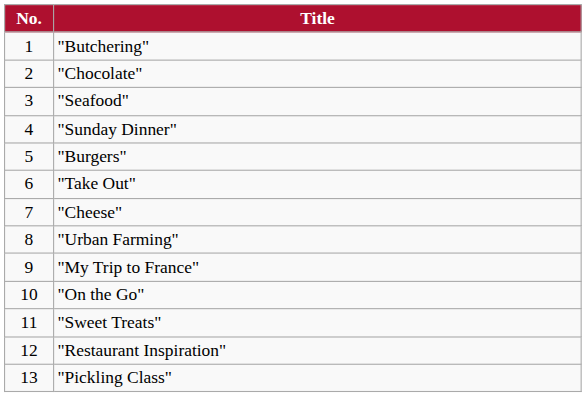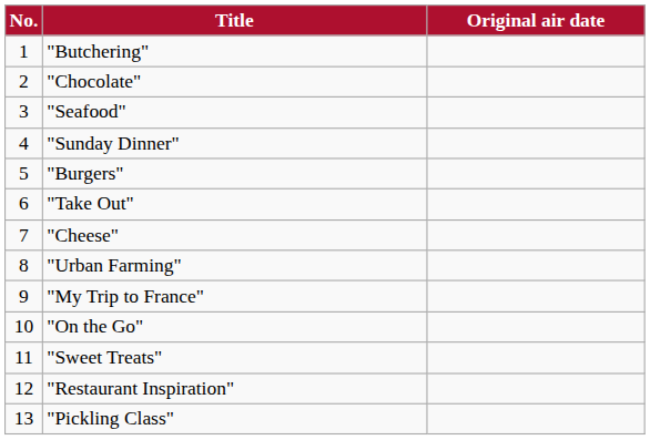+ column: Original air date
